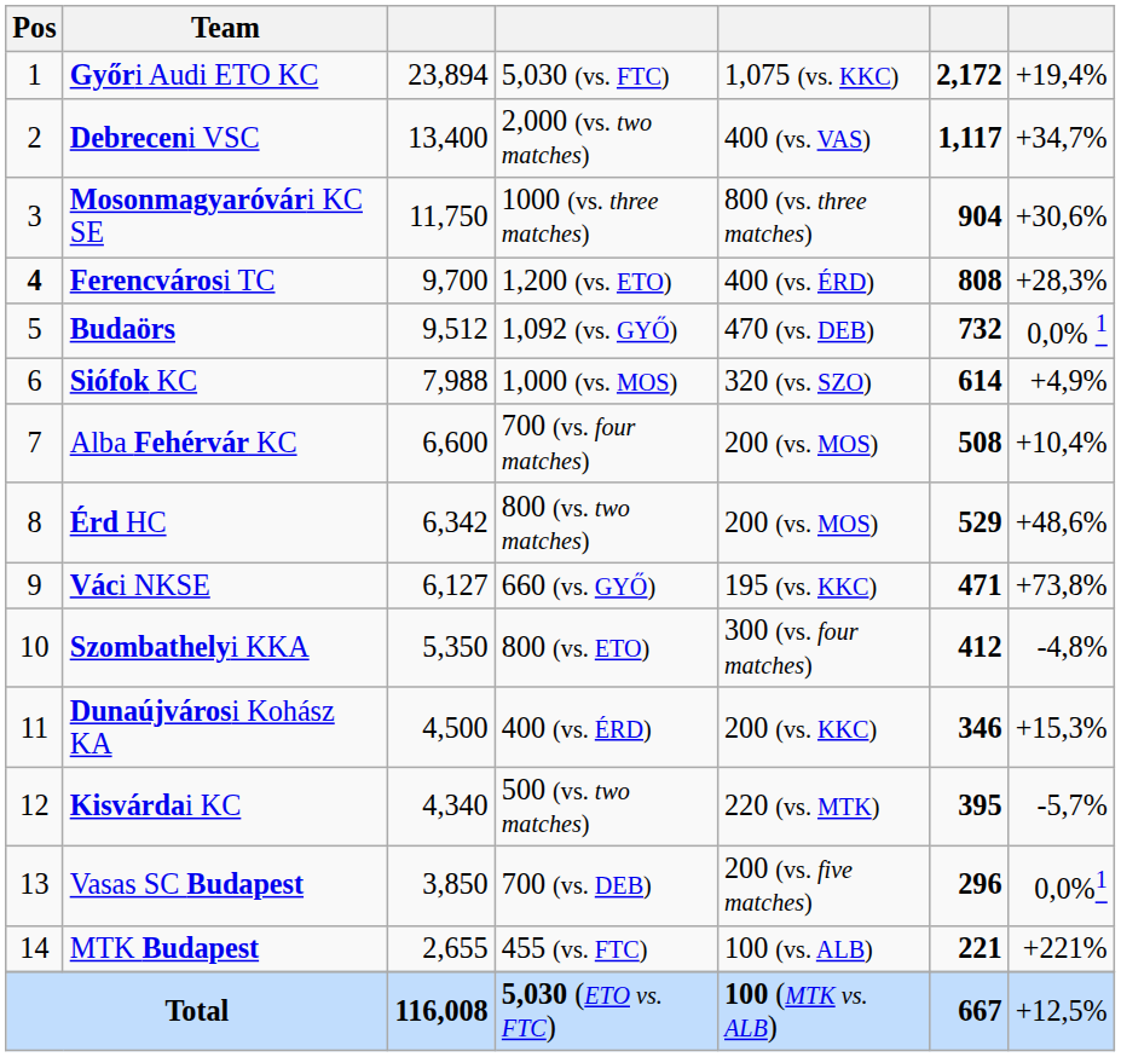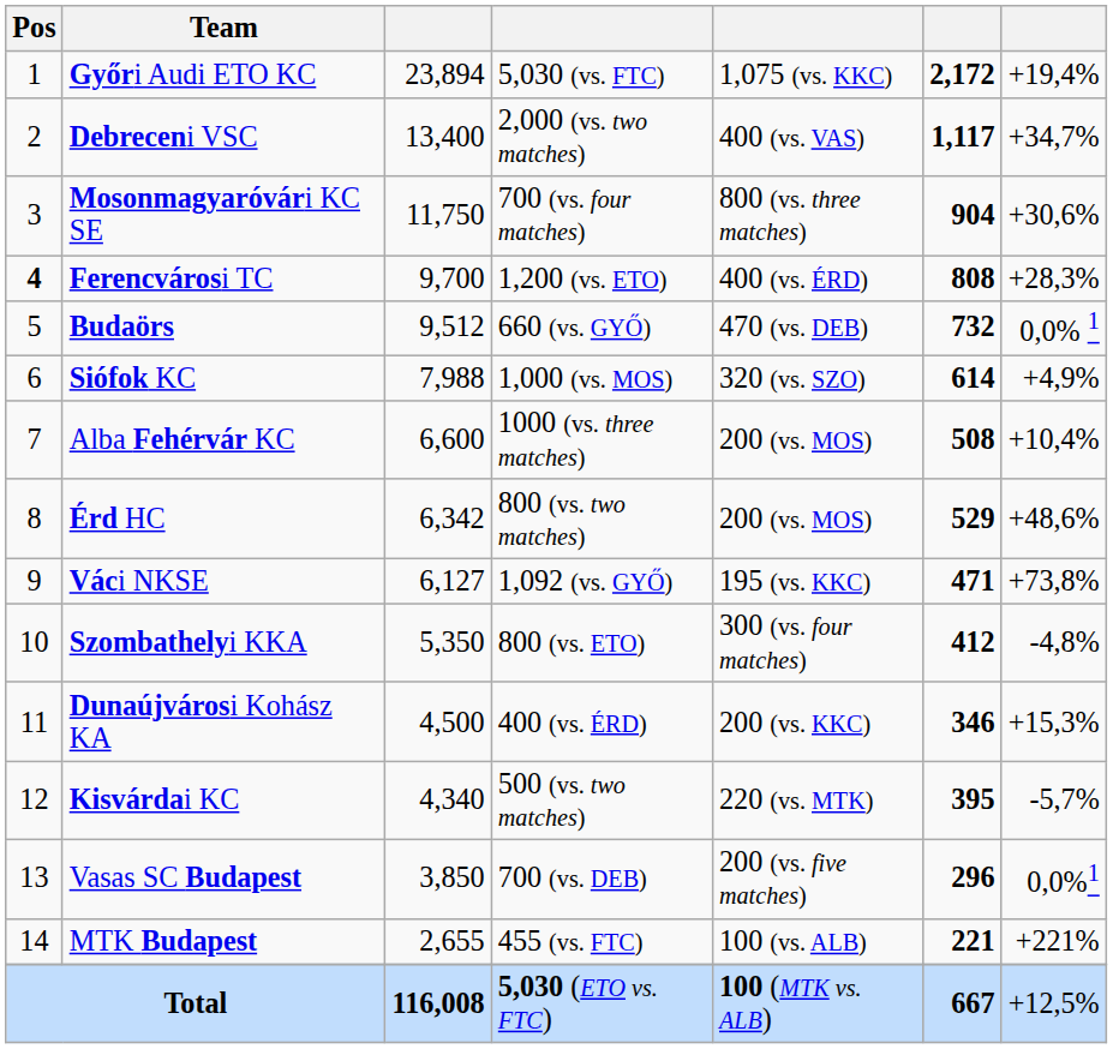Mosonmagyaróvári KC SE | column 4: 1000 (vs. three matches) -> 700 (vs. four matches)
Budaörs | column 4: 1,092 (vs. GYŐ) -> 660 (vs. GYŐ)
Alba Fehérvár KC | column 4: 700 (vs. four matches) -> 1000 (vs. three matches)
Váci NKSE | column 4: 660 (vs. GYŐ) -> 1,092 (vs. GYŐ)
